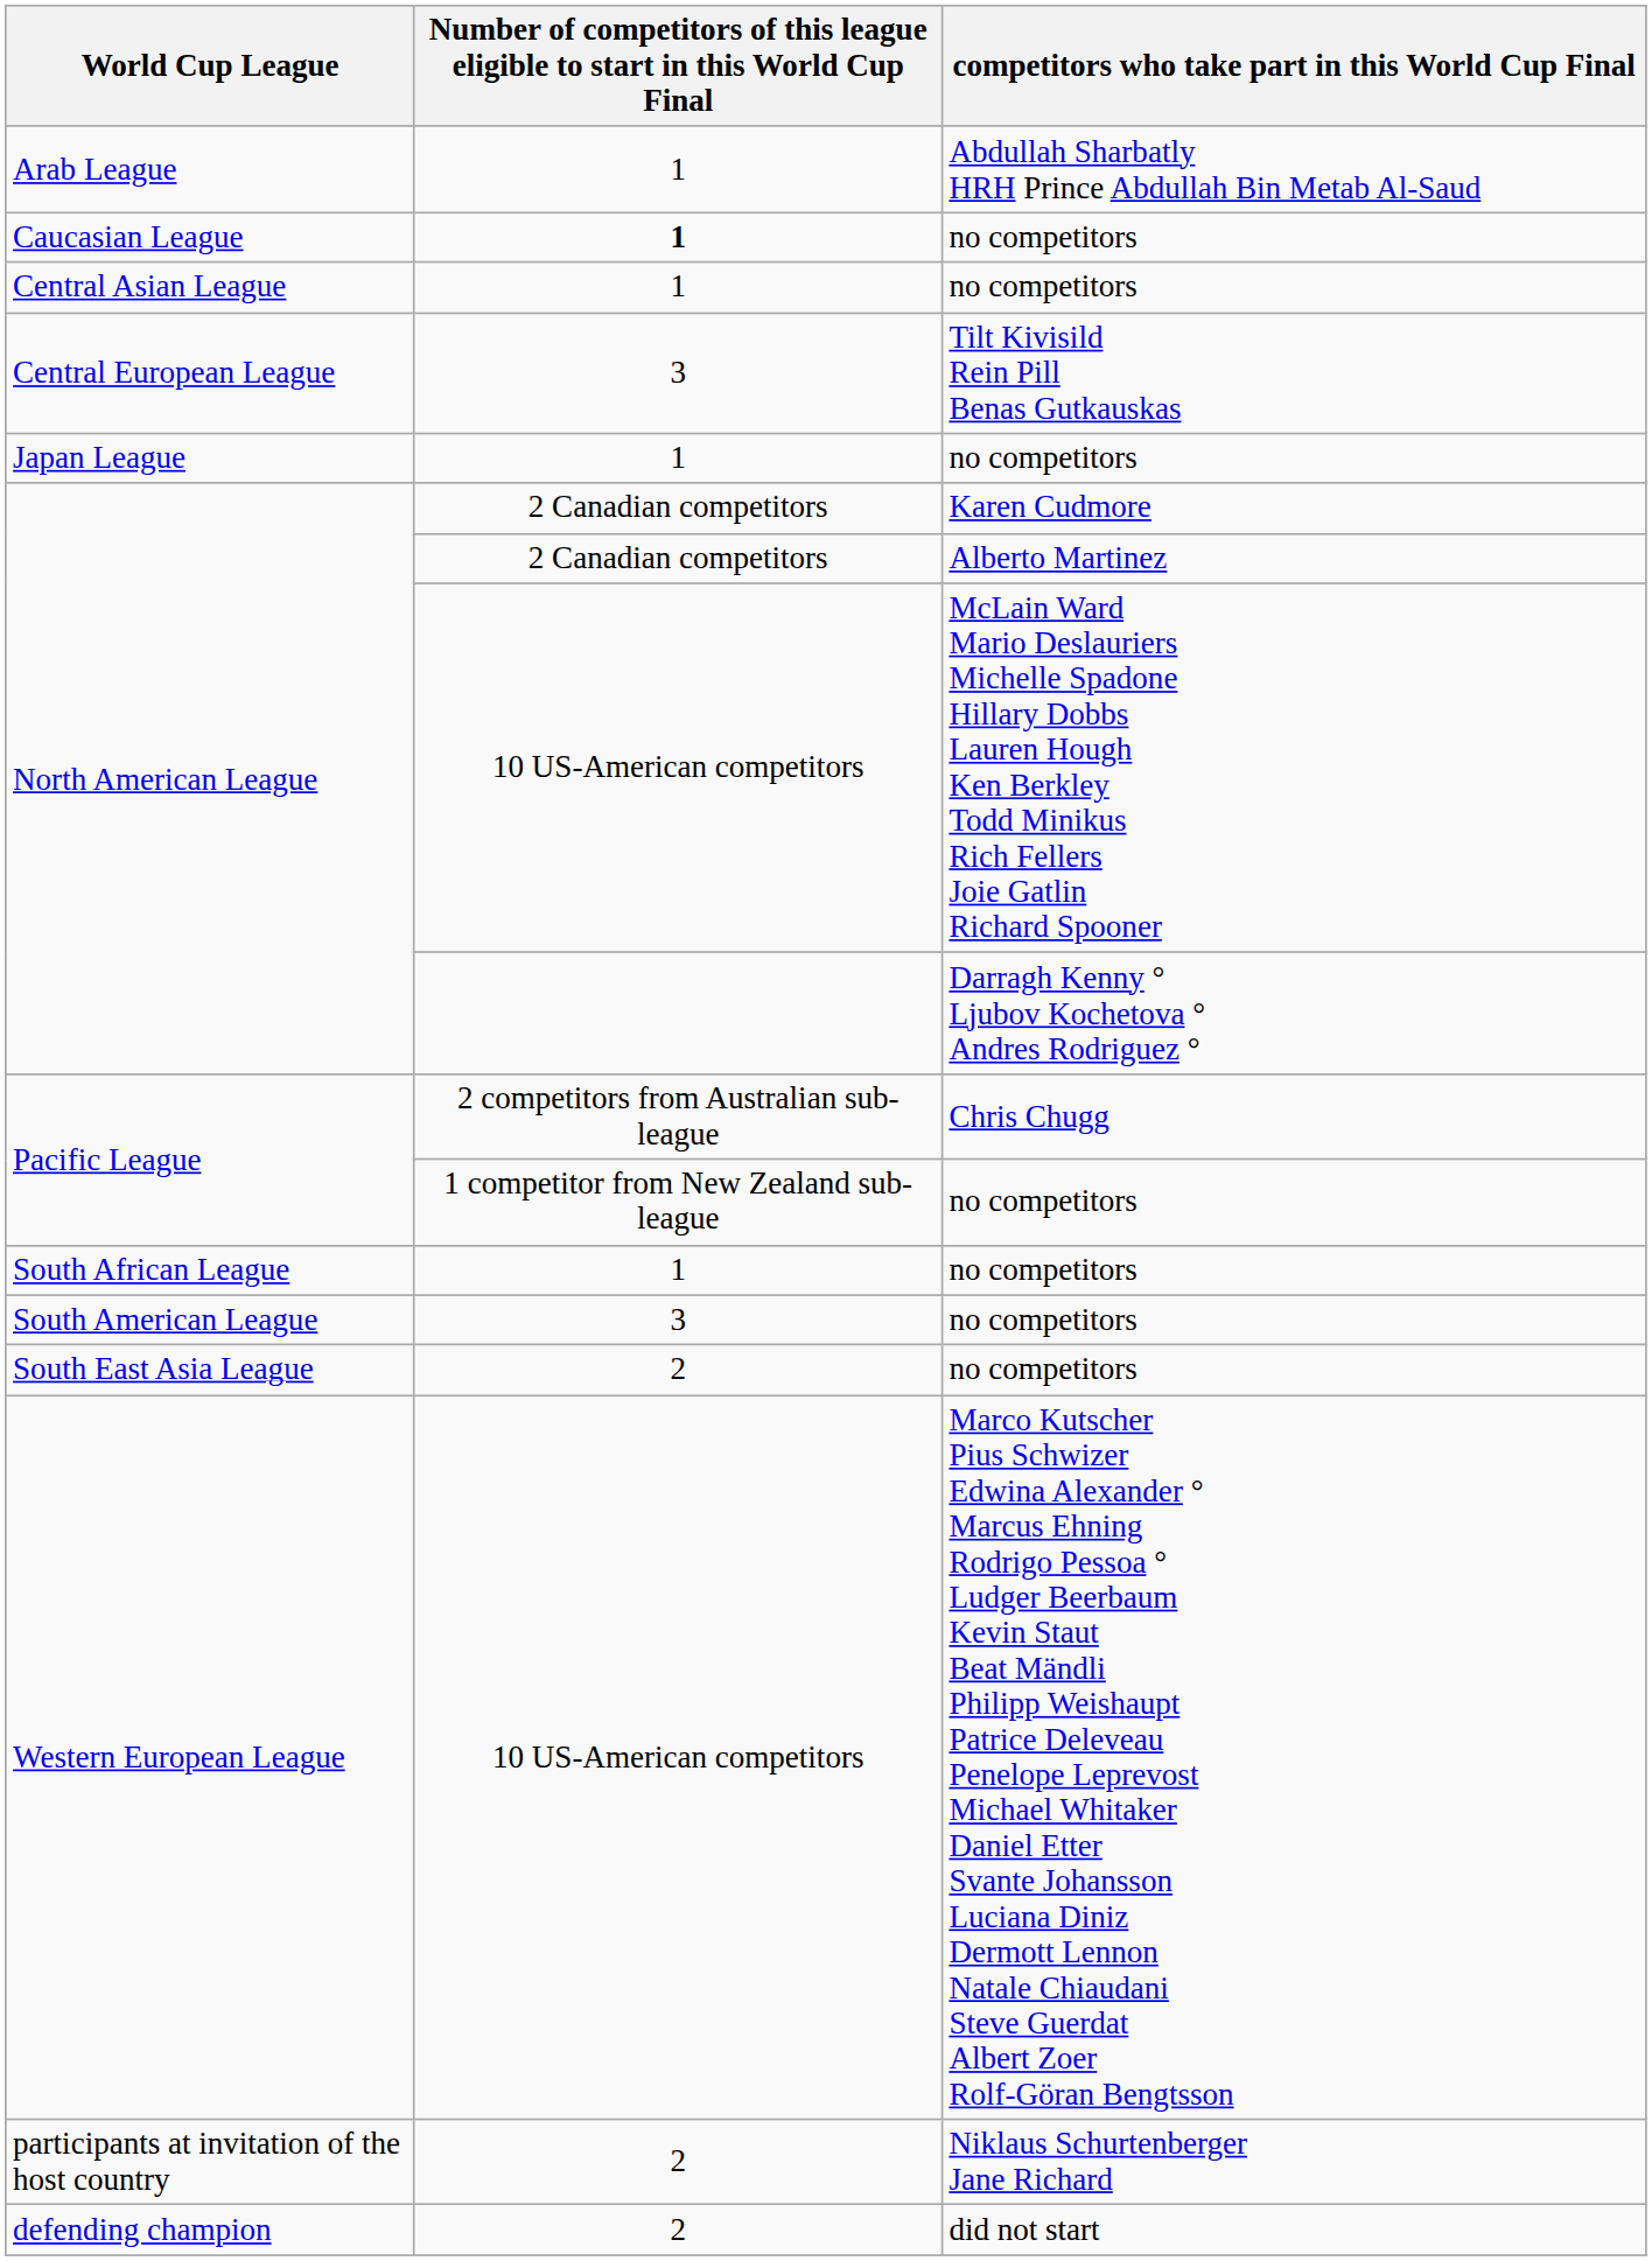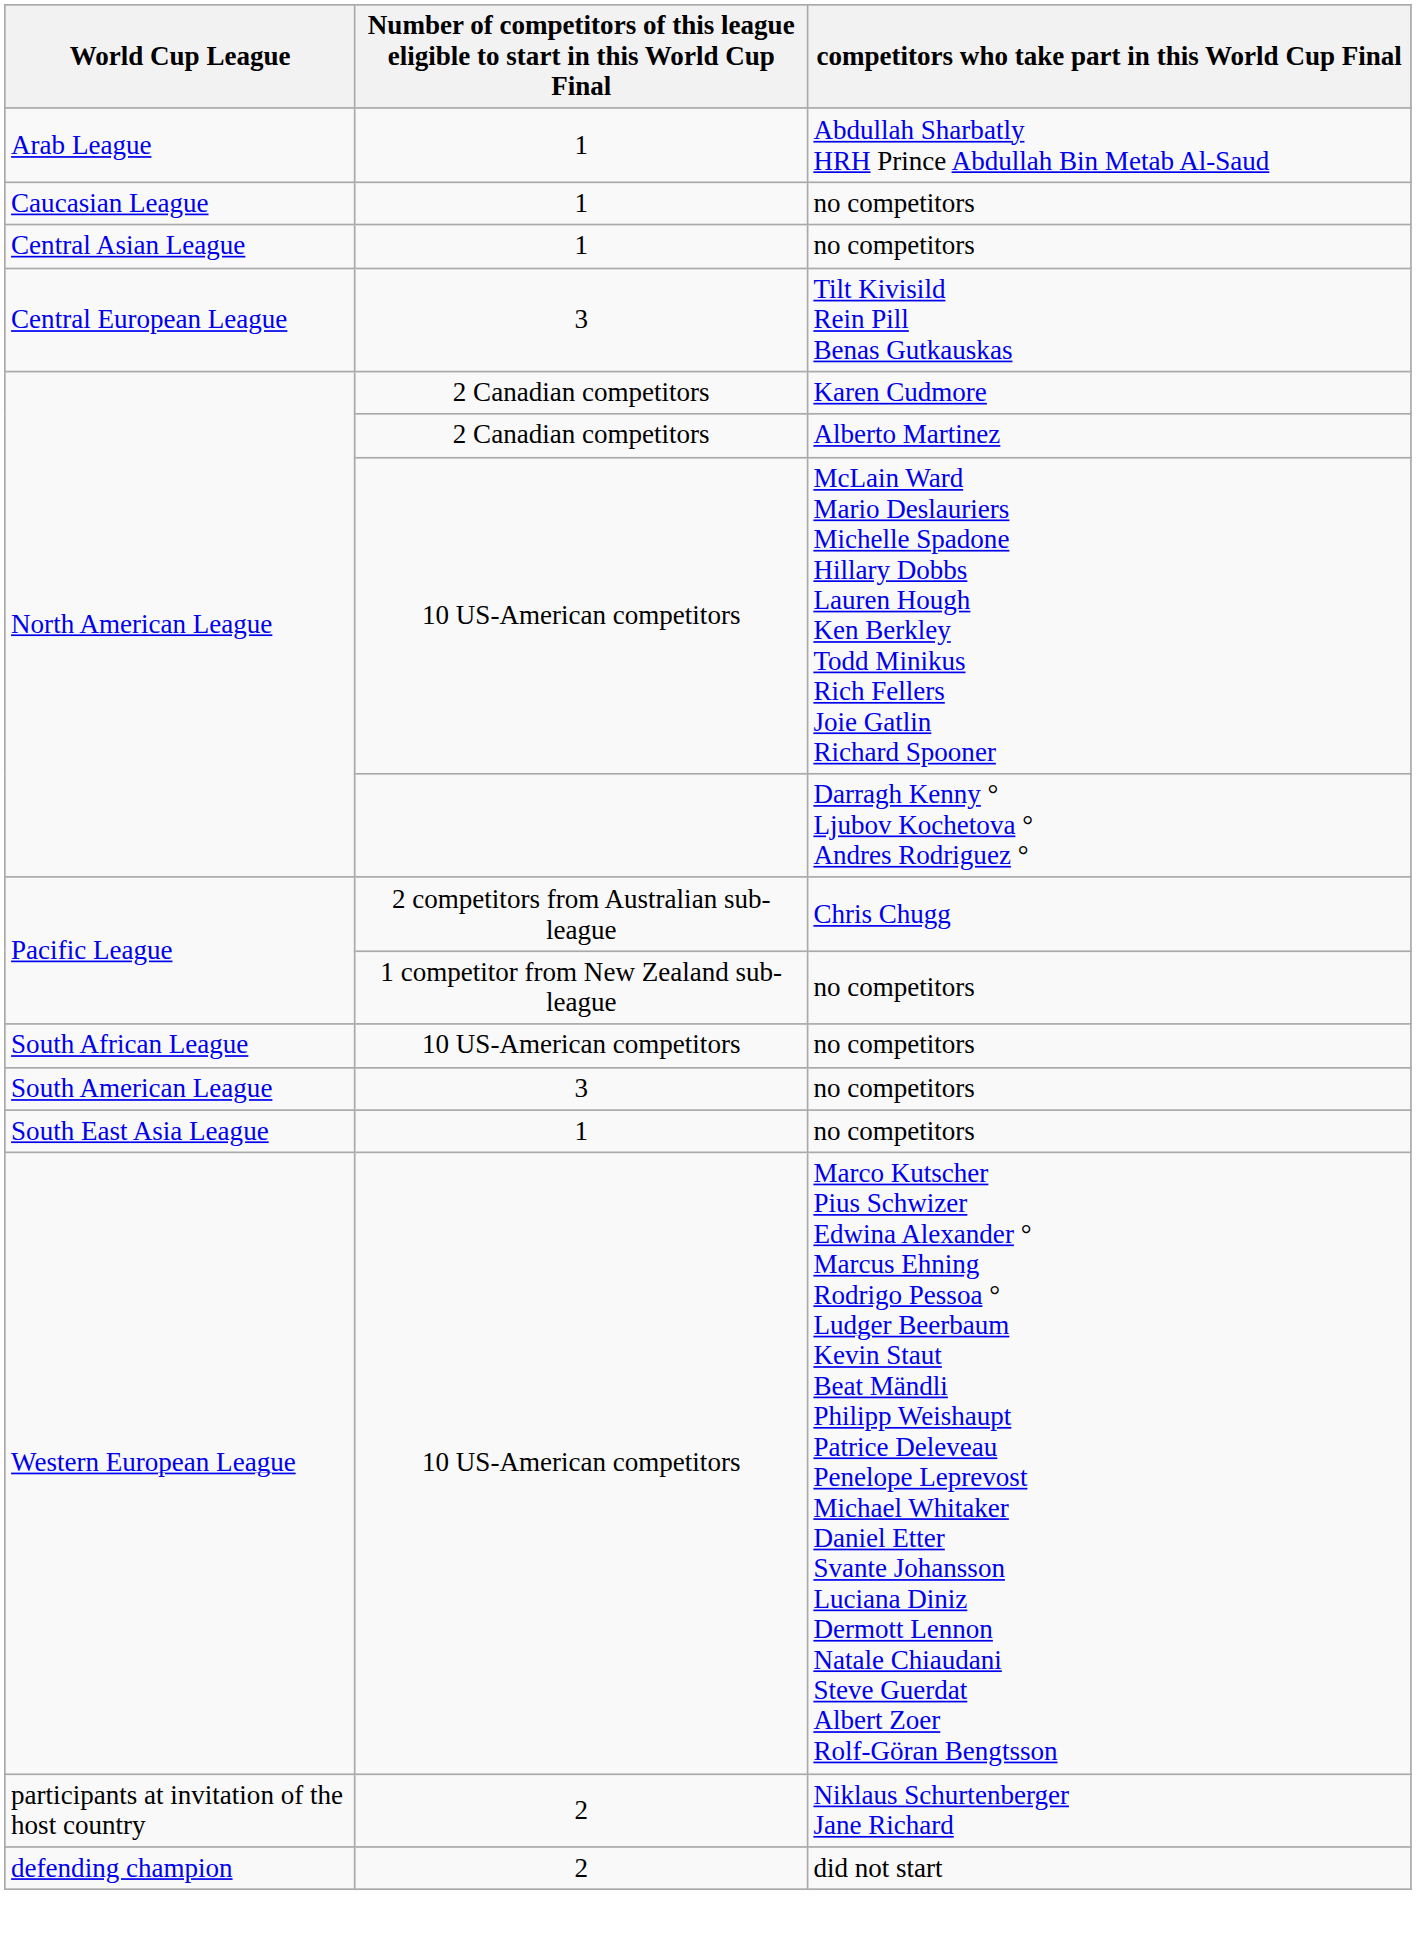Caucasian League | column 2: bold -> normal
- row: Japan League | 1 | no competitors
South African League | column 2: 1 -> 10 US-American competitors
South East Asia League | column 2: 2 -> 1
